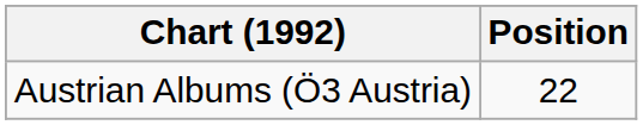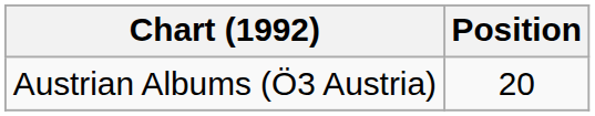Austrian Albums (Ö3 Austria) | Position: 22 -> 20
